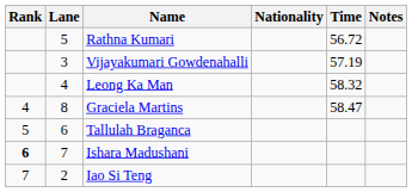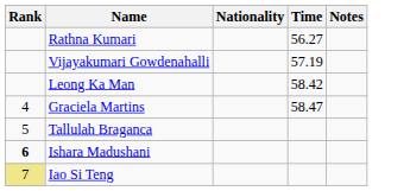- column: Lane | 5 | 3 | 4 | 8 | 6 | 7 | 2
Rathna Kumari | Time: 56.72 -> 56.27
Leong Ka Man | Time: 58.32 -> 58.42
Iao Si Teng | Rank: no background -> khaki background
